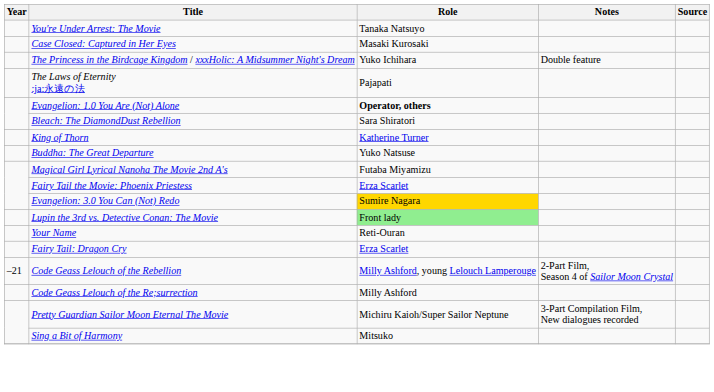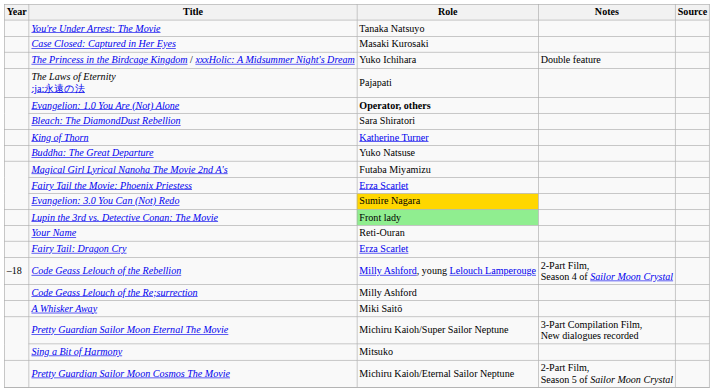Code Geass Lelouch of the Rebellion | Year: –21 -> –18
+ row: A Whisker Away | Miki Saitō
+ row: Pretty Guardian Sailor Moon Cosmos The Movie | Michiru Kaioh/Eternal Sailor Neptune | 2-Part Film, Season 5 of Sailor Moon Crystal
